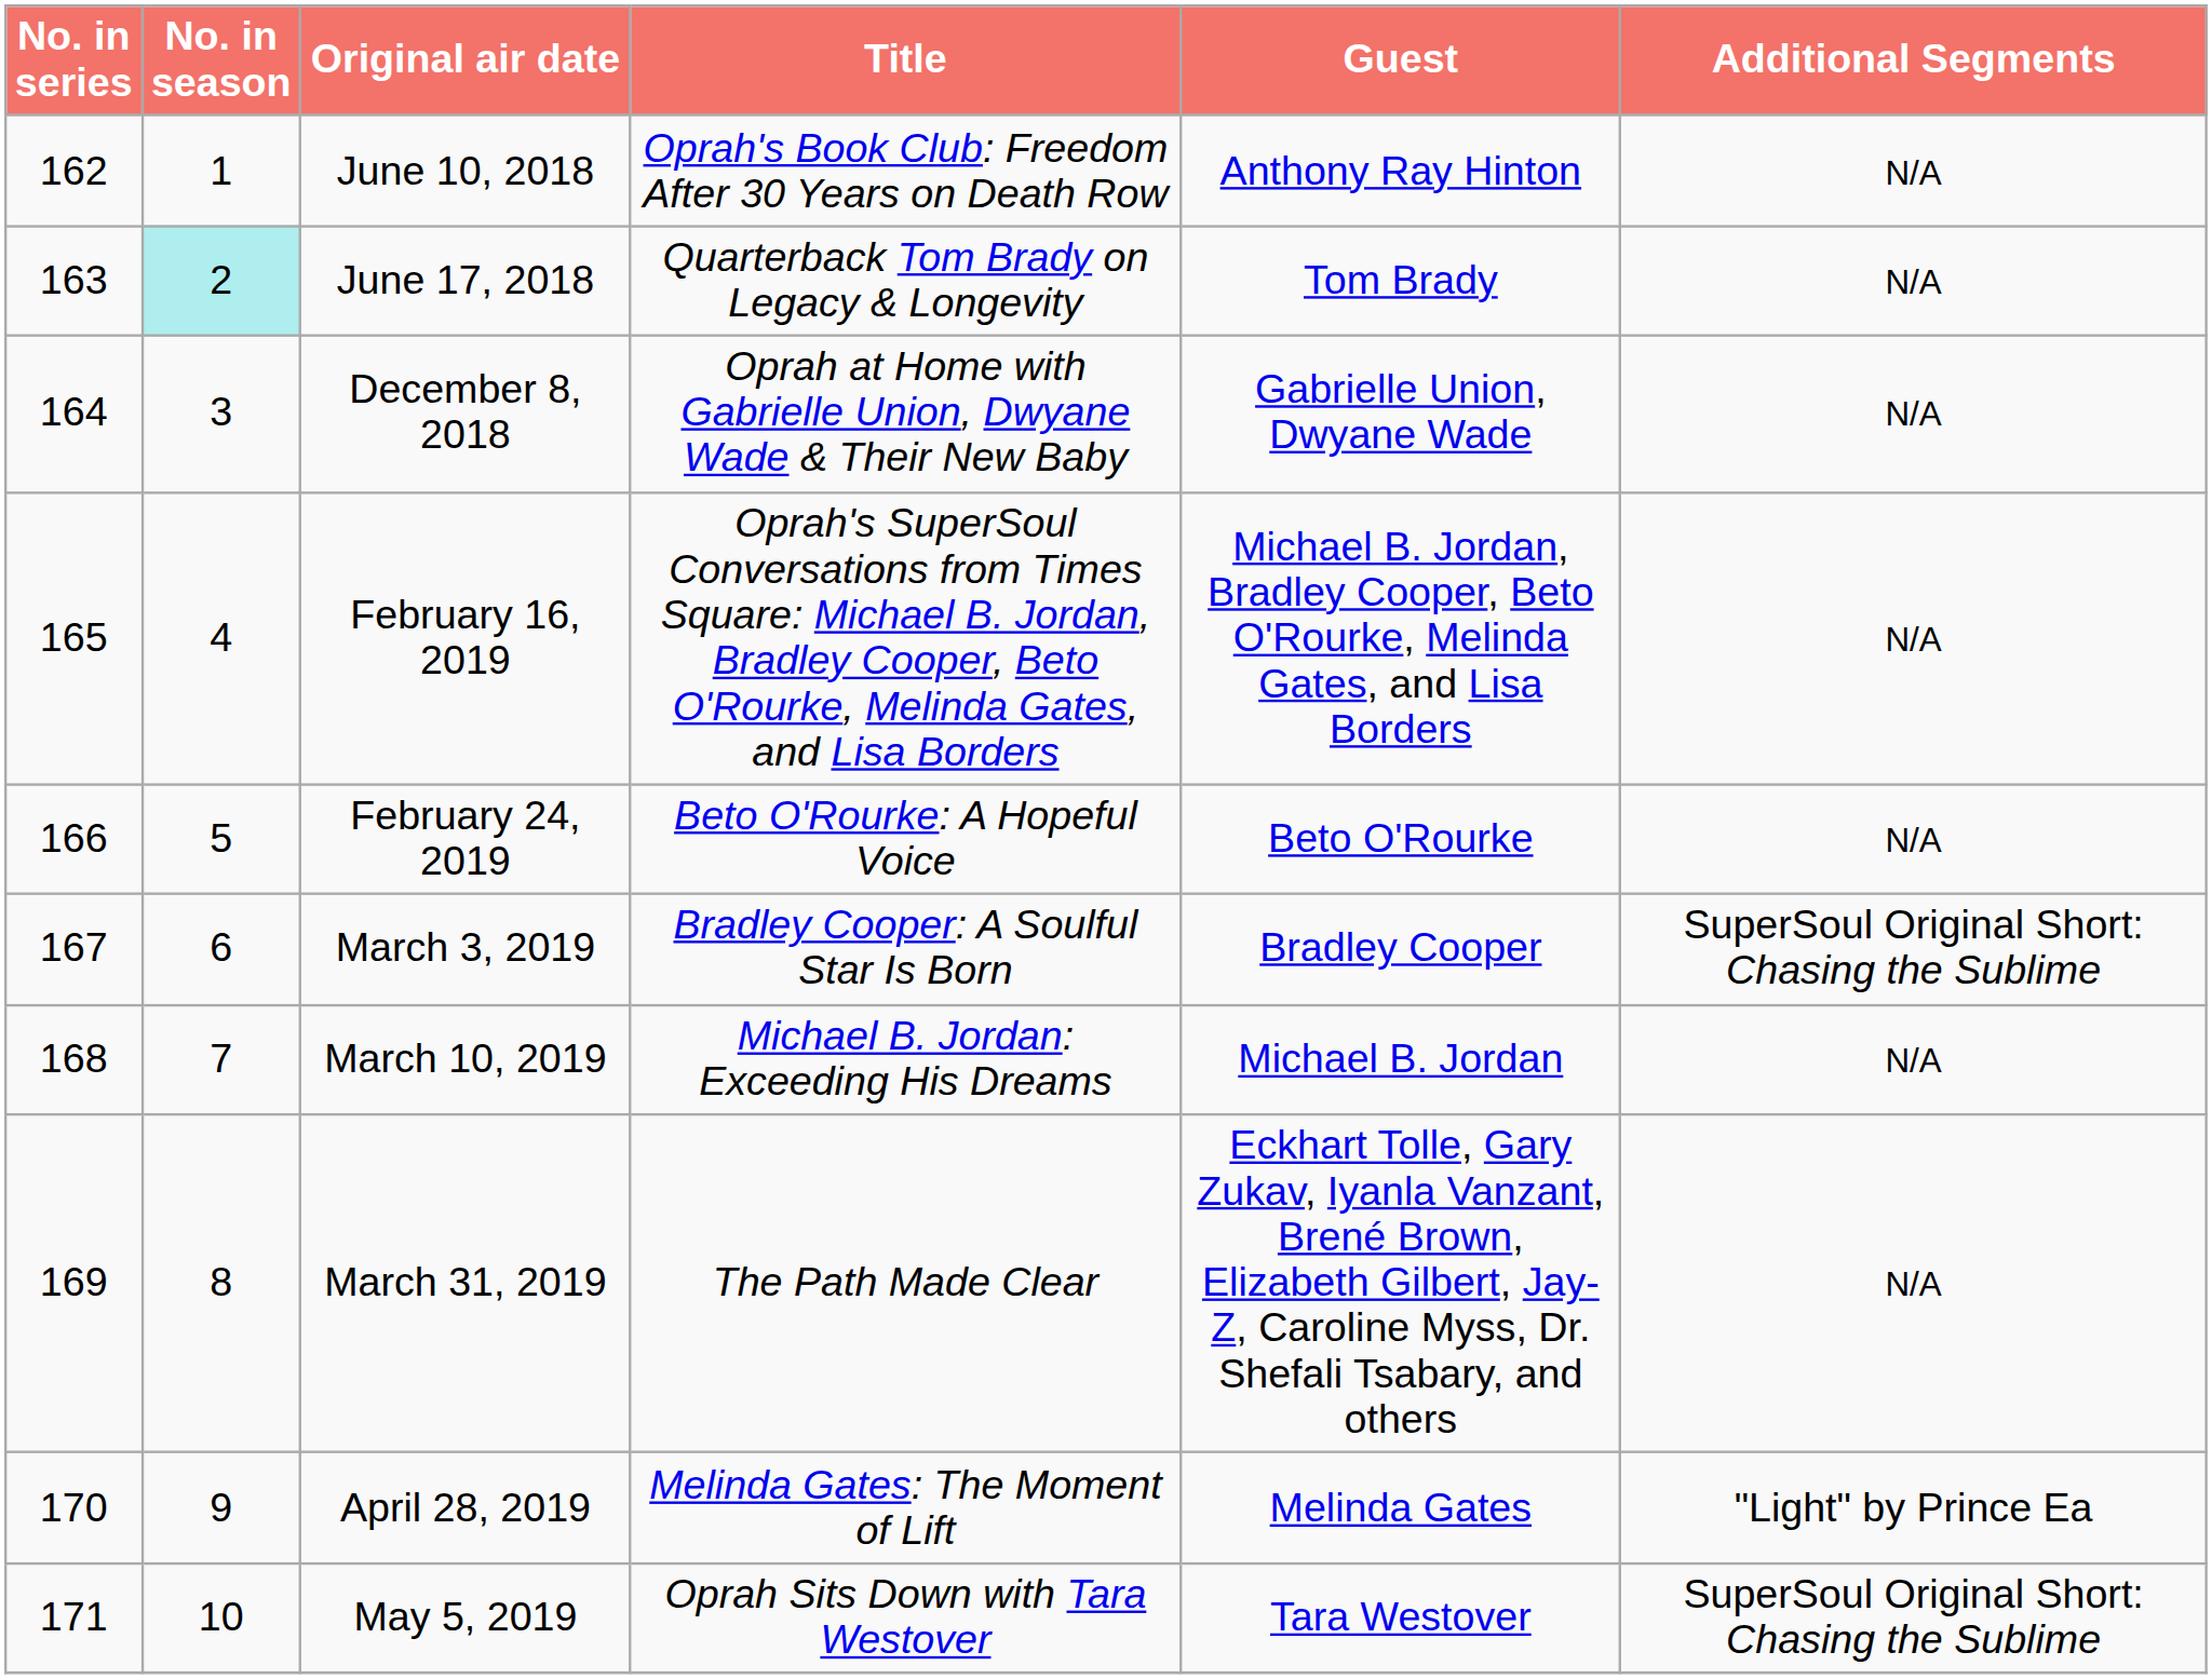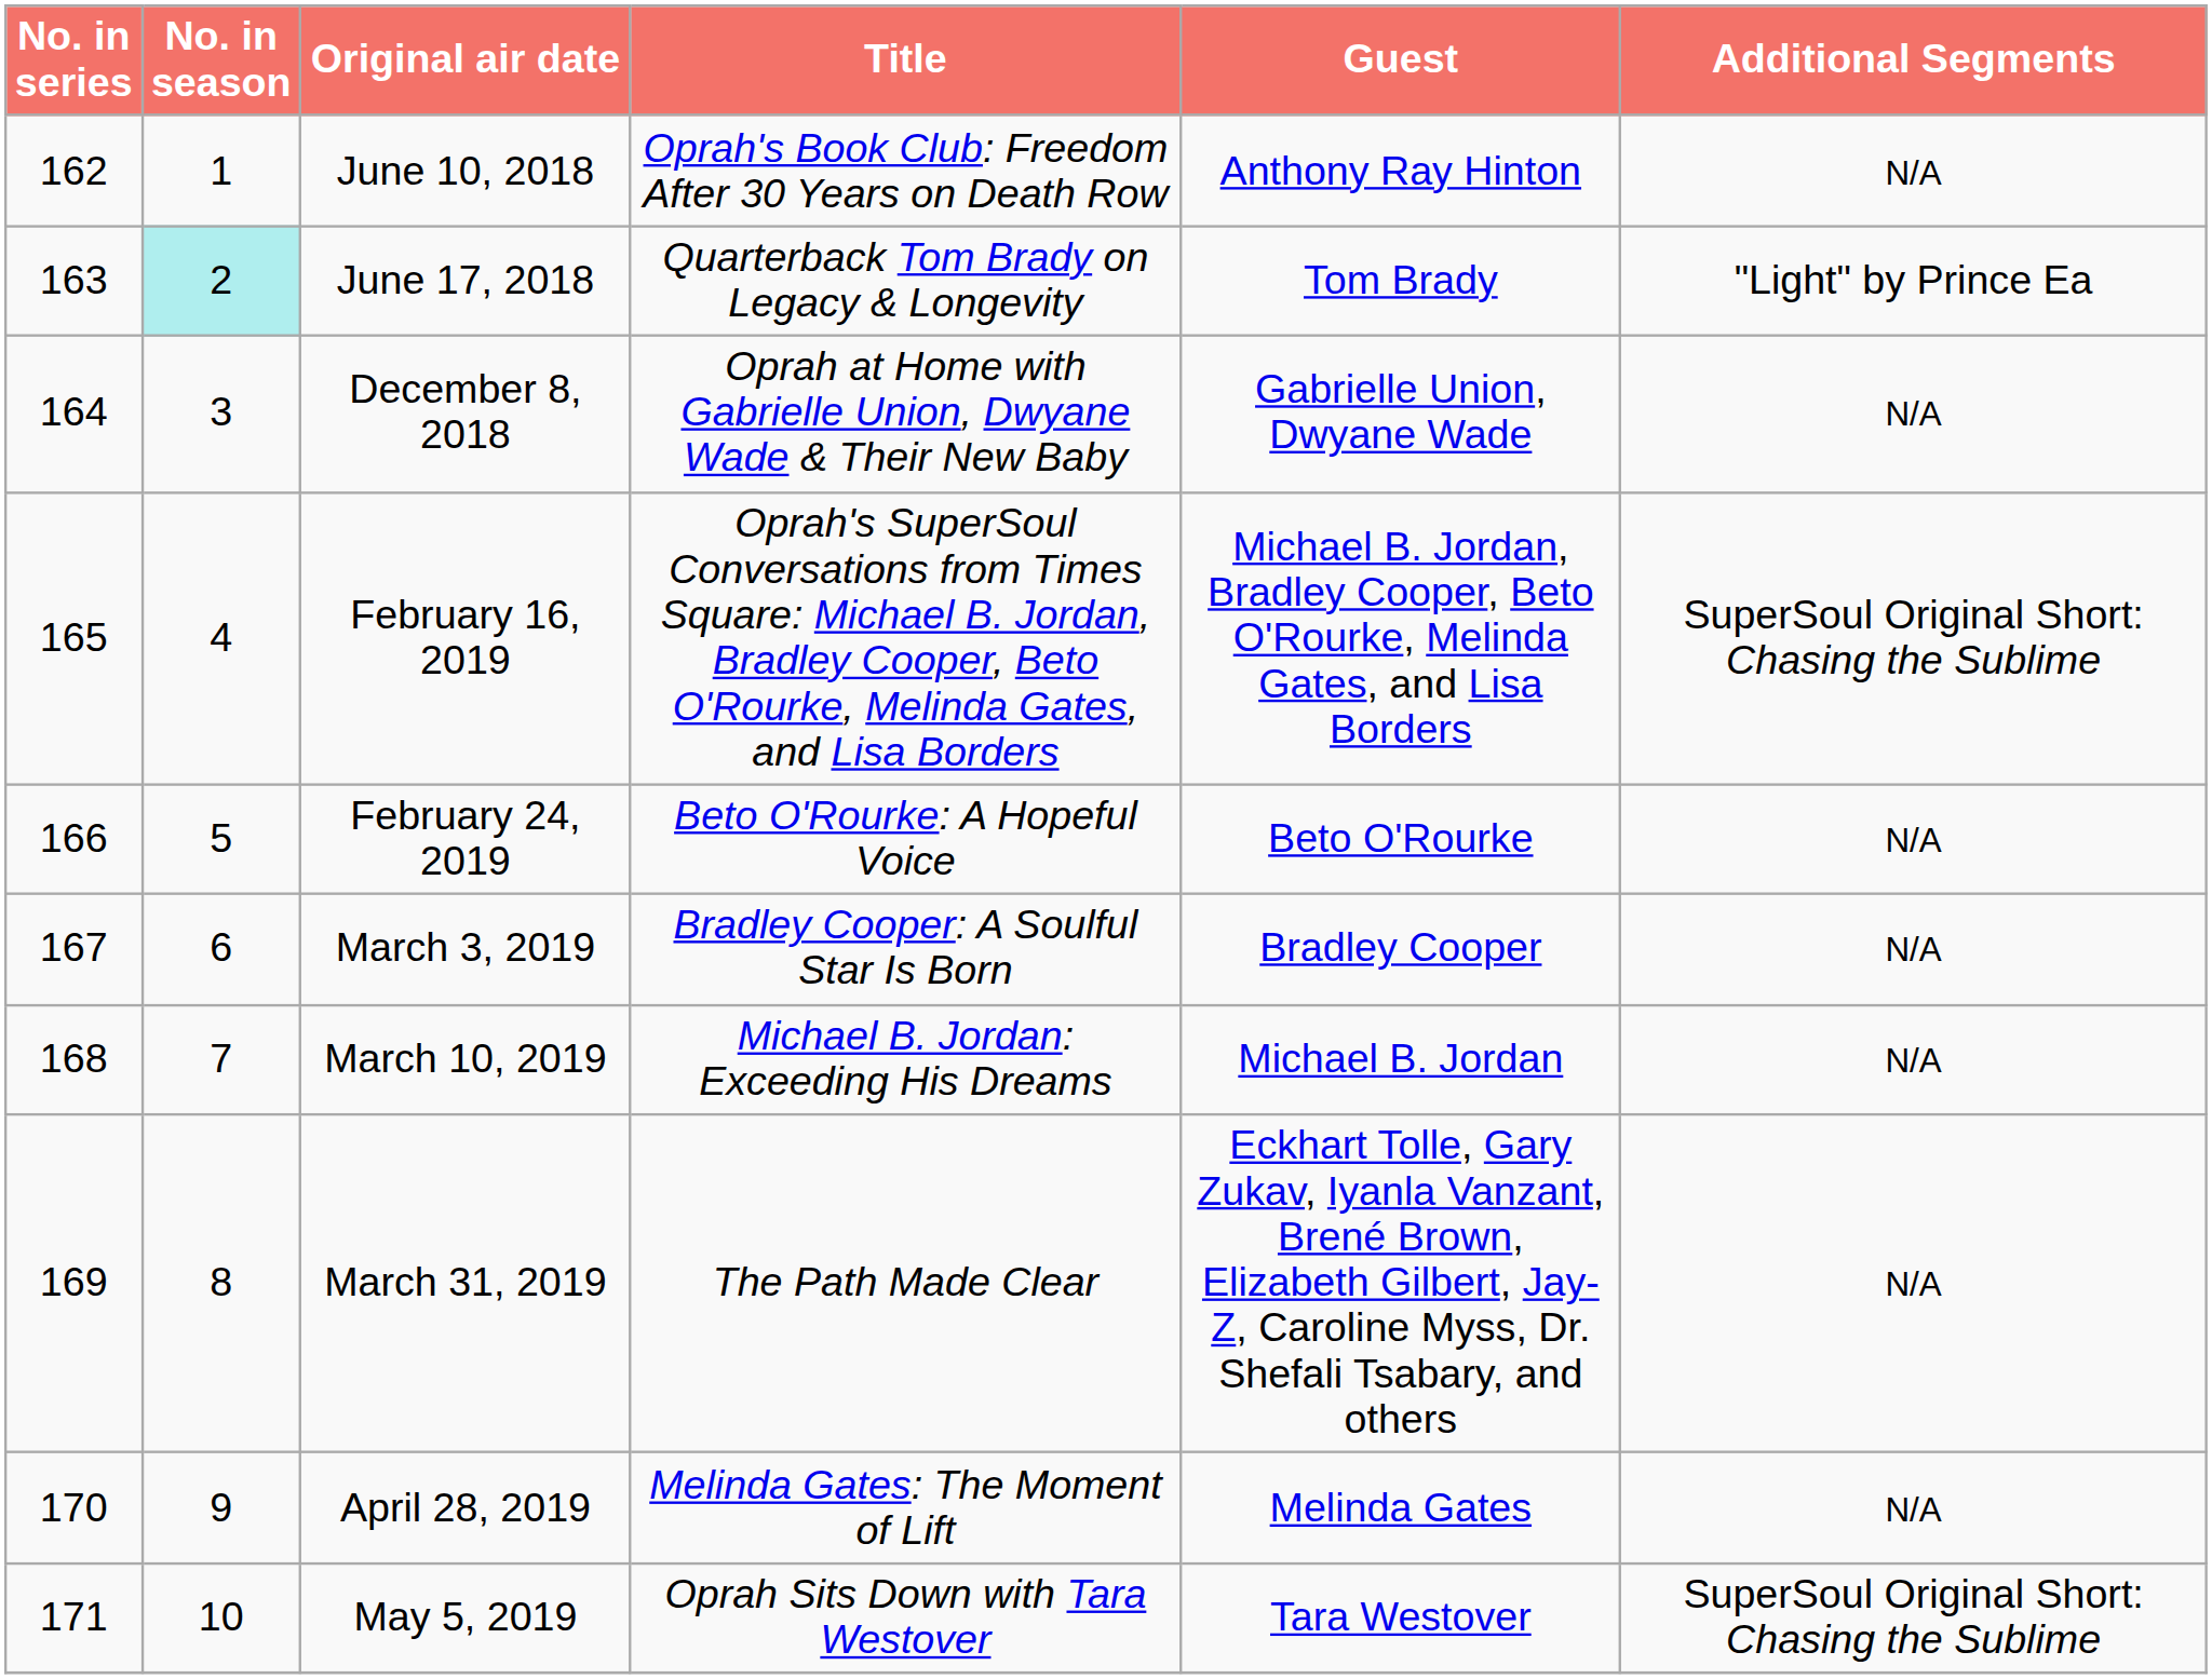June 17, 2018 | Additional Segments: N/A -> "Light" by Prince Ea
February 16, 2019 | Additional Segments: N/A -> SuperSoul Original Short: Chasing the Sublime
March 3, 2019 | Additional Segments: SuperSoul Original Short: Chasing the Sublime -> N/A
April 28, 2019 | Additional Segments: "Light" by Prince Ea -> N/A
